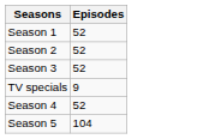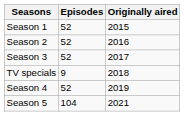+ column: Originally aired | 2015 | 2016 | 2017 | 2018 | 2019 | 2021
